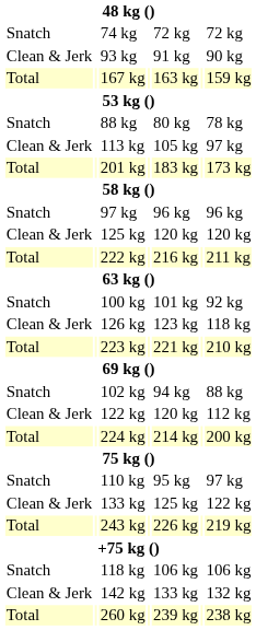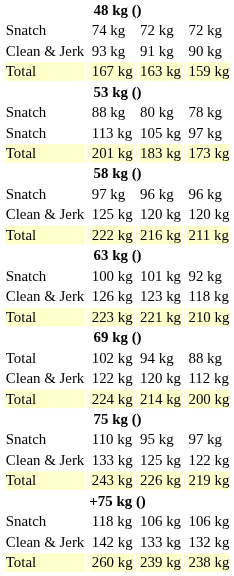113 kg | column 1: Clean & Jerk -> Snatch
102 kg | column 1: Snatch -> Total
